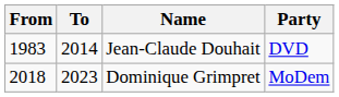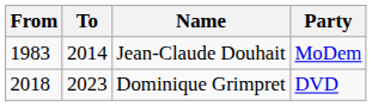Jean-Claude Douhait | Party: DVD -> MoDem
Dominique Grimpret | Party: MoDem -> DVD
